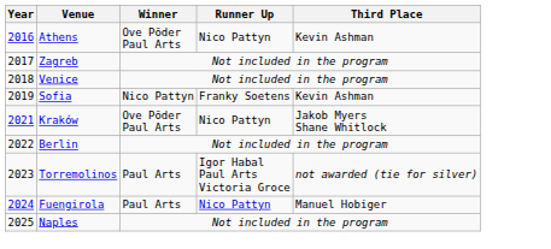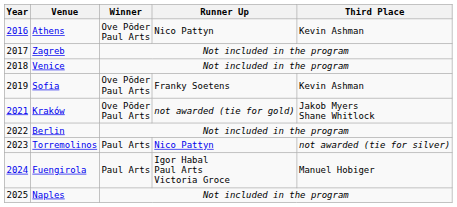Sofia | Winner: Nico Pattyn -> Ove Põder Paul Arts
Kraków | Runner Up: Nico Pattyn -> not awarded (tie for gold)
Torremolinos | Runner Up: Igor Habal Paul Arts Victoria Groce -> Nico Pattyn
Fuengirola | Runner Up: Nico Pattyn -> Igor Habal Paul Arts Victoria Groce
